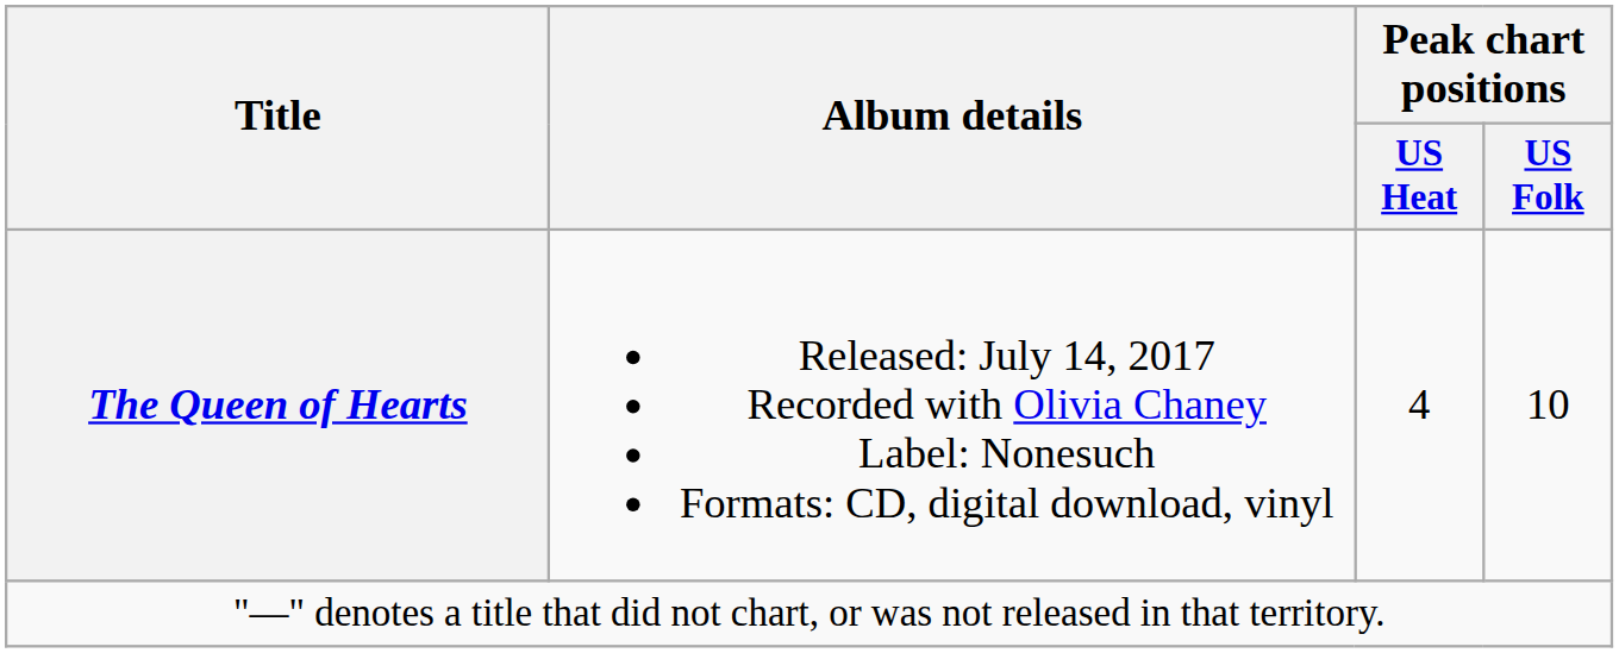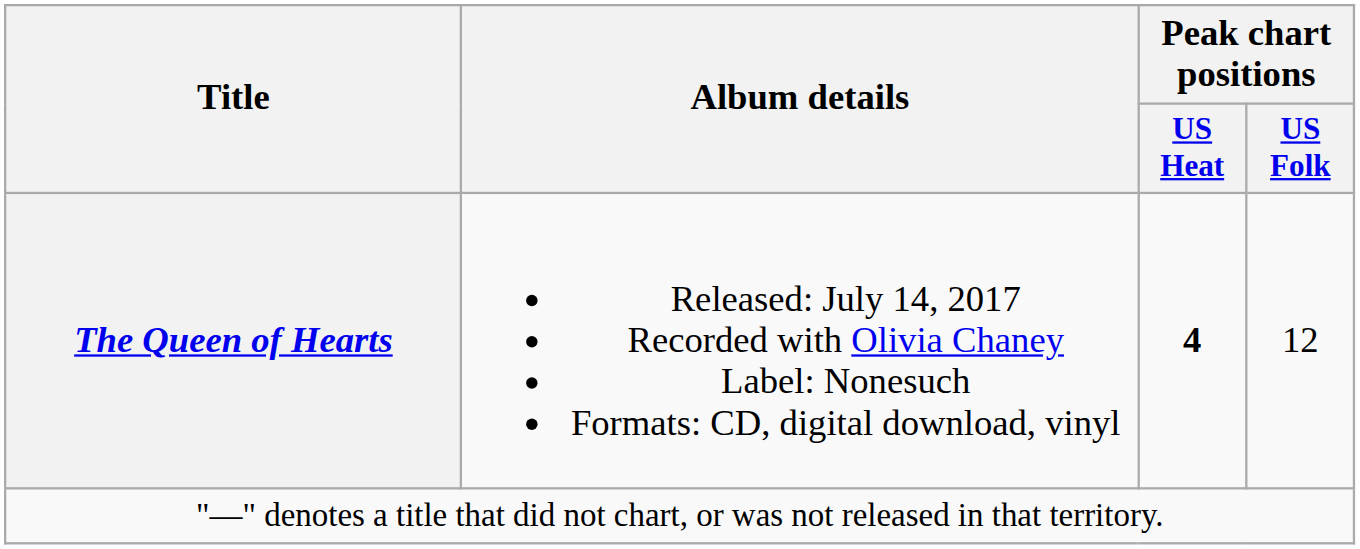The Queen of Hearts | Peak chart positions / US Heat: normal -> bold
The Queen of Hearts | Peak chart positions / US Folk: 10 -> 12
